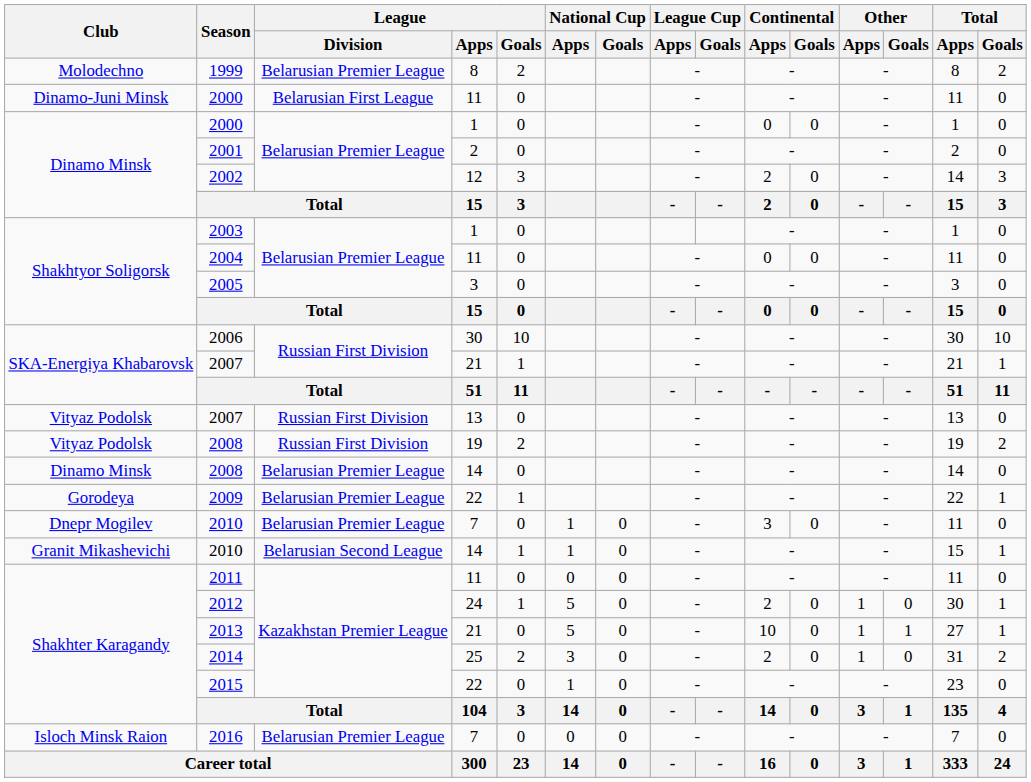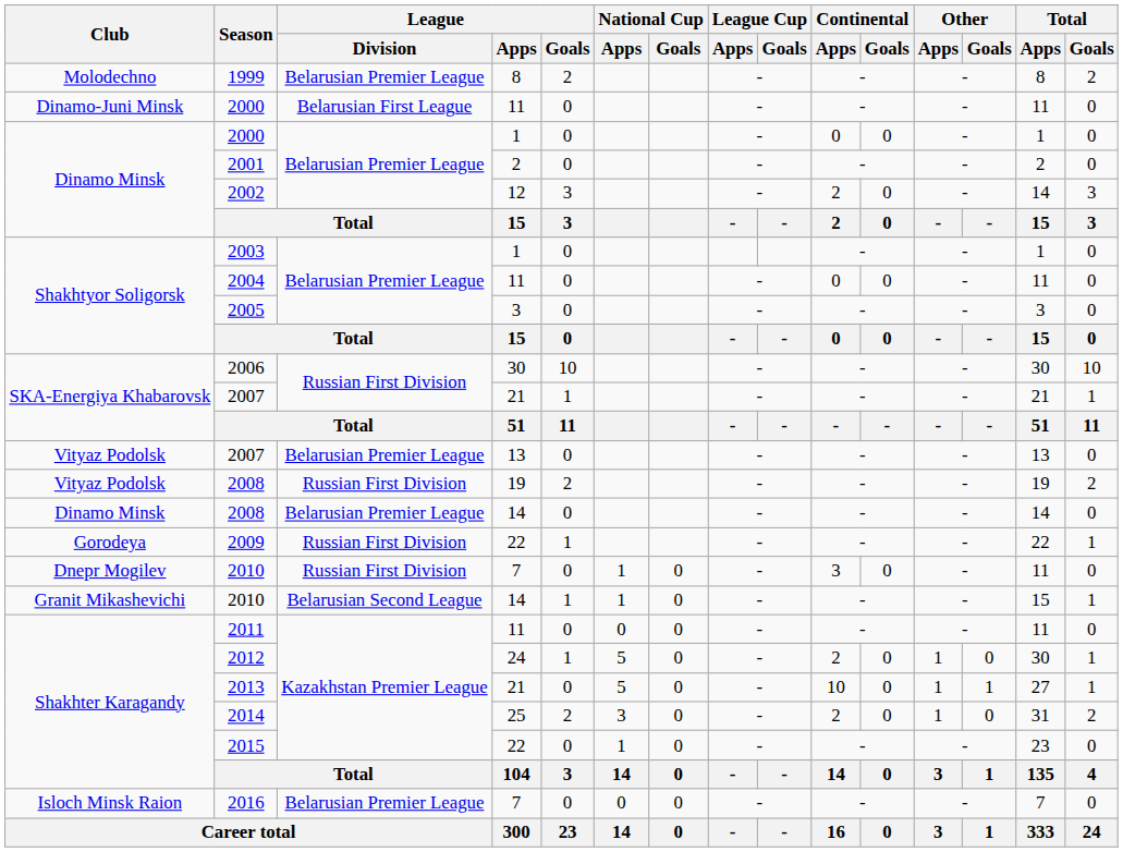2007 / 13 | League / Division: Russian First Division -> Belarusian Premier League
2009 | League / Division: Belarusian Premier League -> Russian First Division
2010 / 7 | League / Division: Belarusian Premier League -> Russian First Division
